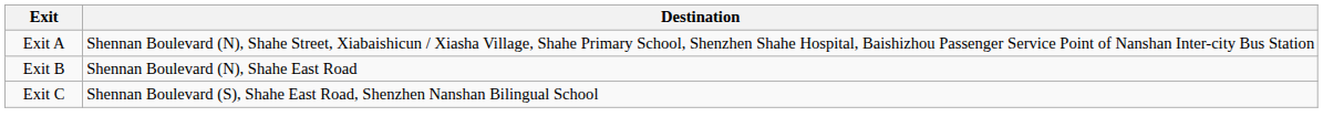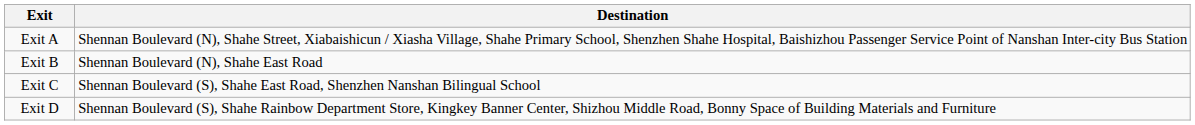+ row: Exit D | Shennan Boulevard (S), Shahe Rainbow Department Store, Kingkey Banner Center, Shizhou Middle Road, Bonny Space of Building Materials and Furniture
